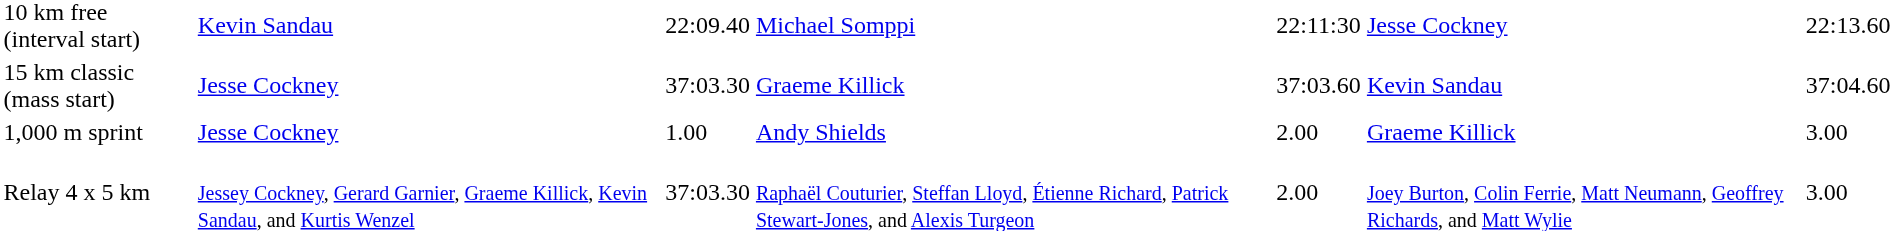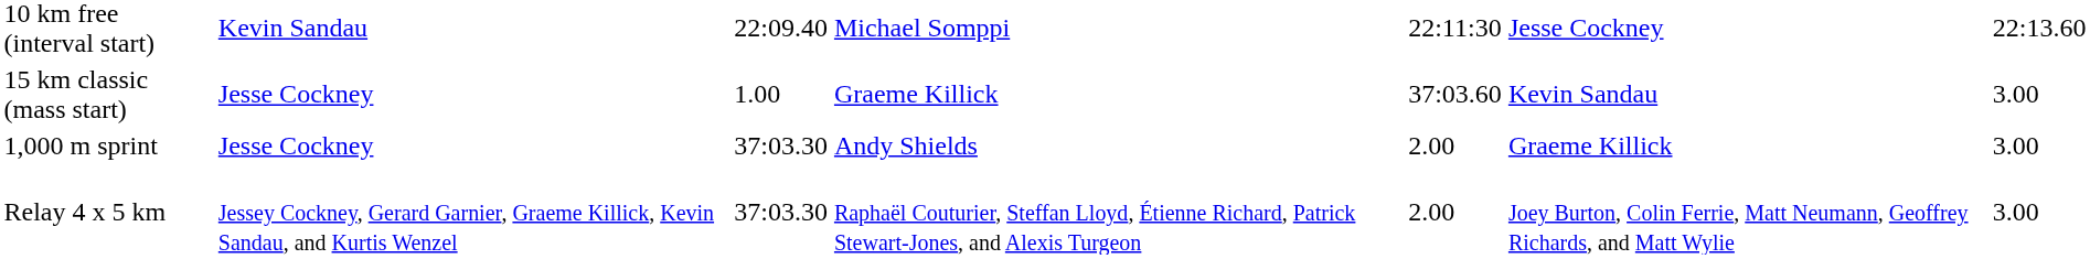15 km classic (mass start) | column 3: 37:03.30 -> 1.00
15 km classic (mass start) | column 7: 37:04.60 -> 3.00
1,000 m sprint | column 3: 1.00 -> 37:03.30
